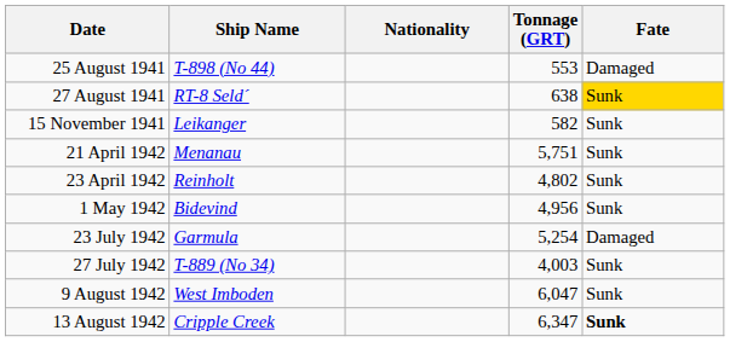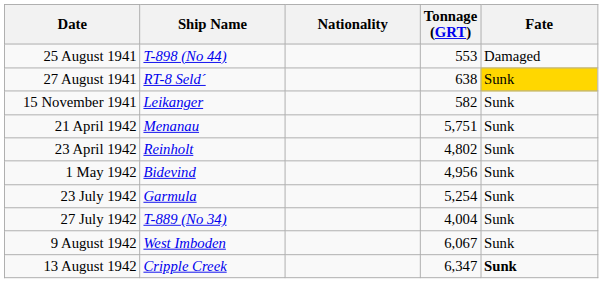23 July 1942 | Fate: Damaged -> Sunk
27 July 1942 | Tonnage (GRT): 4,003 -> 4,004
9 August 1942 | Tonnage (GRT): 6,047 -> 6,067
